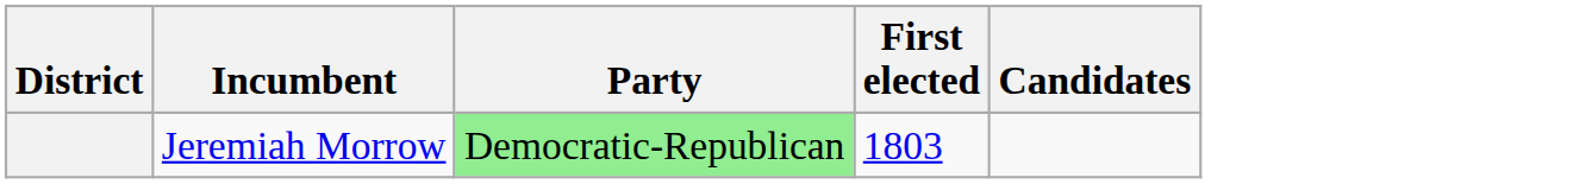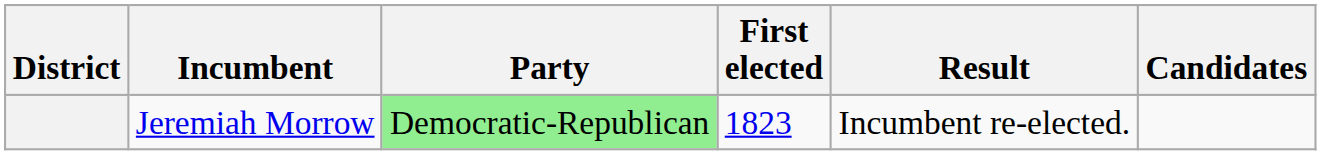+ column: Result | Incumbent re-elected.
Jeremiah Morrow | First elected: 1803 -> 1823
